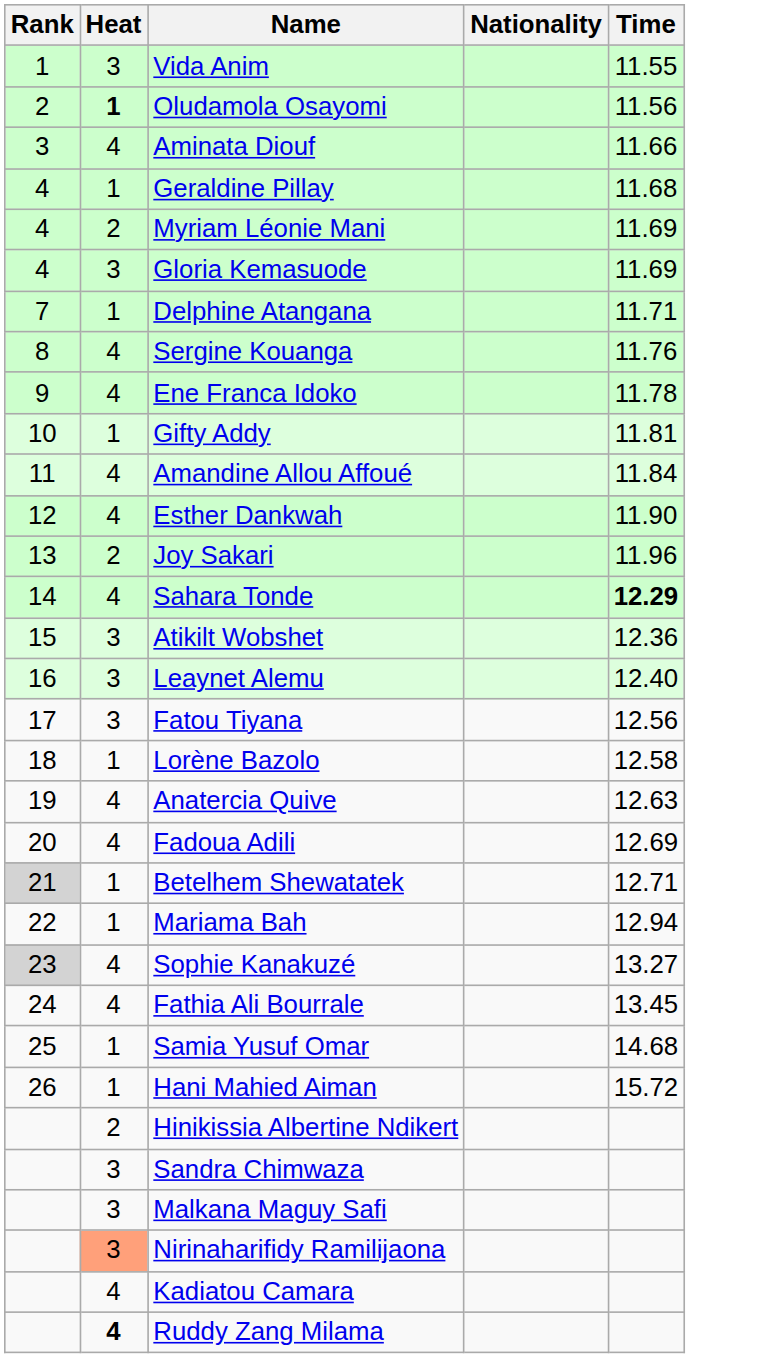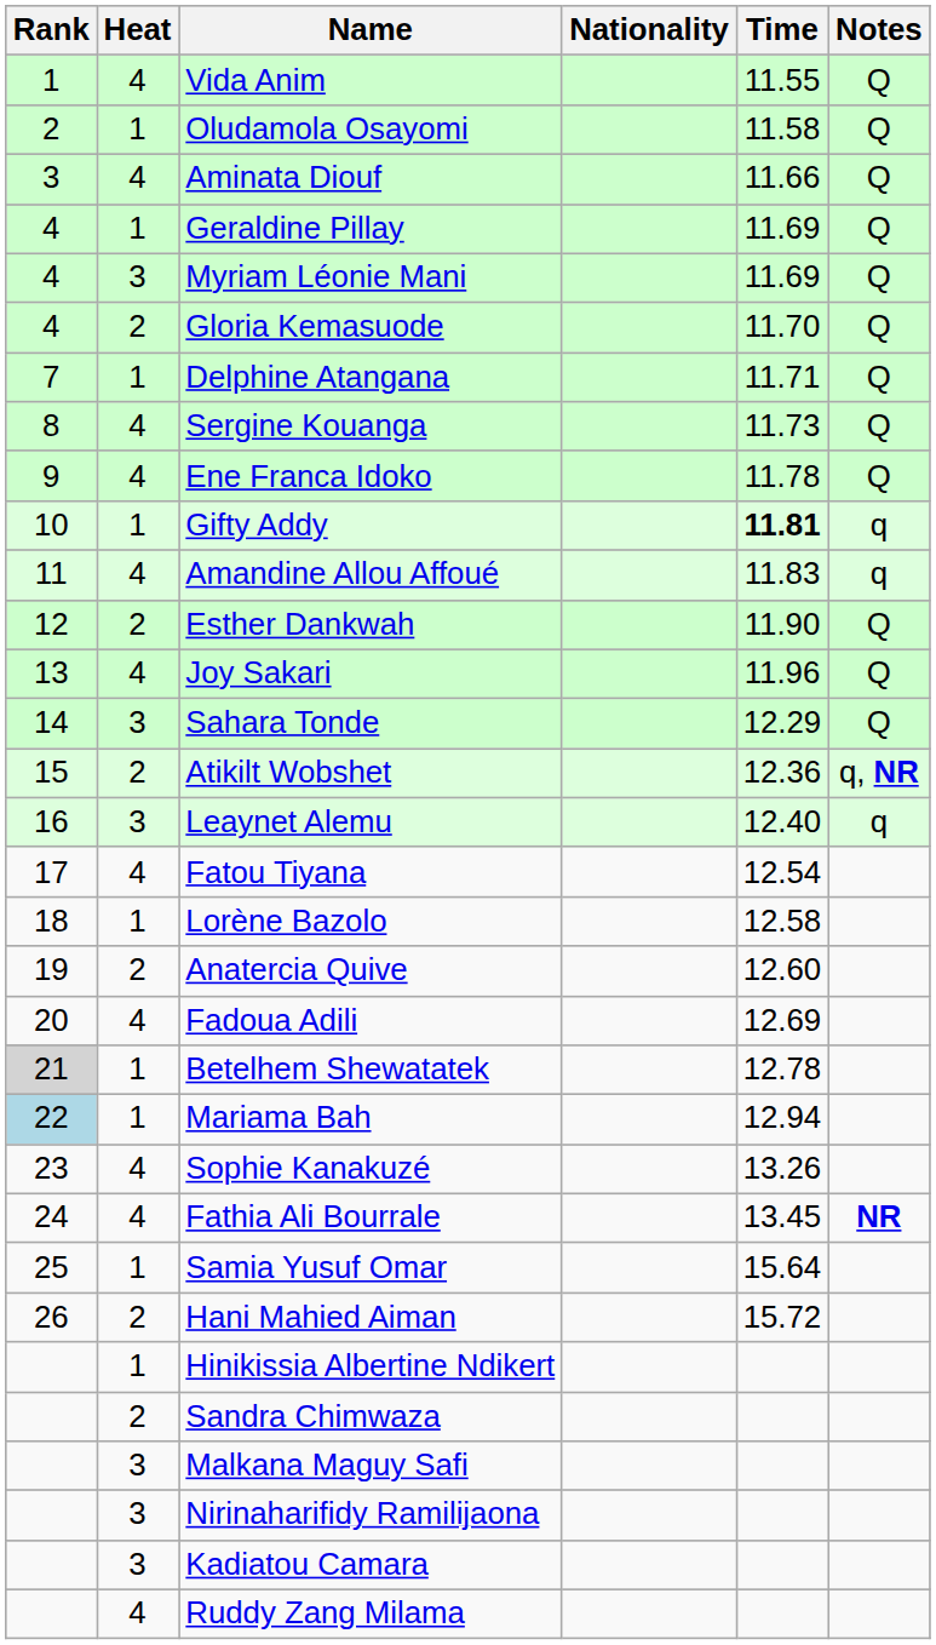+ column: Notes | Q | Q | Q | Q | Q | Q | Q | Q | Q | q | q | Q | Q | Q | q, NR | q | NR
Vida Anim | Heat: 3 -> 4
Oludamola Osayomi | Heat: bold -> normal
Oludamola Osayomi | Time: 11.56 -> 11.58
Geraldine Pillay | Time: 11.68 -> 11.69
Myriam Léonie Mani | Heat: 2 -> 3
Gloria Kemasuode | Heat: 3 -> 2
Gloria Kemasuode | Time: 11.69 -> 11.70
Sergine Kouanga | Time: 11.76 -> 11.73
Gifty Addy | Time: normal -> bold
Amandine Allou Affoué | Time: 11.84 -> 11.83
Esther Dankwah | Heat: 4 -> 2
Joy Sakari | Heat: 2 -> 4
Sahara Tonde | Heat: 4 -> 3
Sahara Tonde | Time: bold -> normal
Atikilt Wobshet | Heat: 3 -> 2
Fatou Tiyana | Heat: 3 -> 4
Fatou Tiyana | Time: 12.56 -> 12.54
Anatercia Quive | Heat: 4 -> 2
Anatercia Quive | Time: 12.63 -> 12.60
Betelhem Shewatatek | Time: 12.71 -> 12.78
Mariama Bah | Rank: no background -> lightblue background
Sophie Kanakuzé | Rank: lightgrey background -> no background
Sophie Kanakuzé | Time: 13.27 -> 13.26
Samia Yusuf Omar | Time: 14.68 -> 15.64
Hani Mahied Aiman | Heat: 1 -> 2
Hinikissia Albertine Ndikert | Heat: 2 -> 1
Sandra Chimwaza | Heat: 3 -> 2
Nirinaharifidy Ramilijaona | Heat: lightsalmon background -> no background
Kadiatou Camara | Heat: 4 -> 3
Ruddy Zang Milama | Heat: bold -> normal
